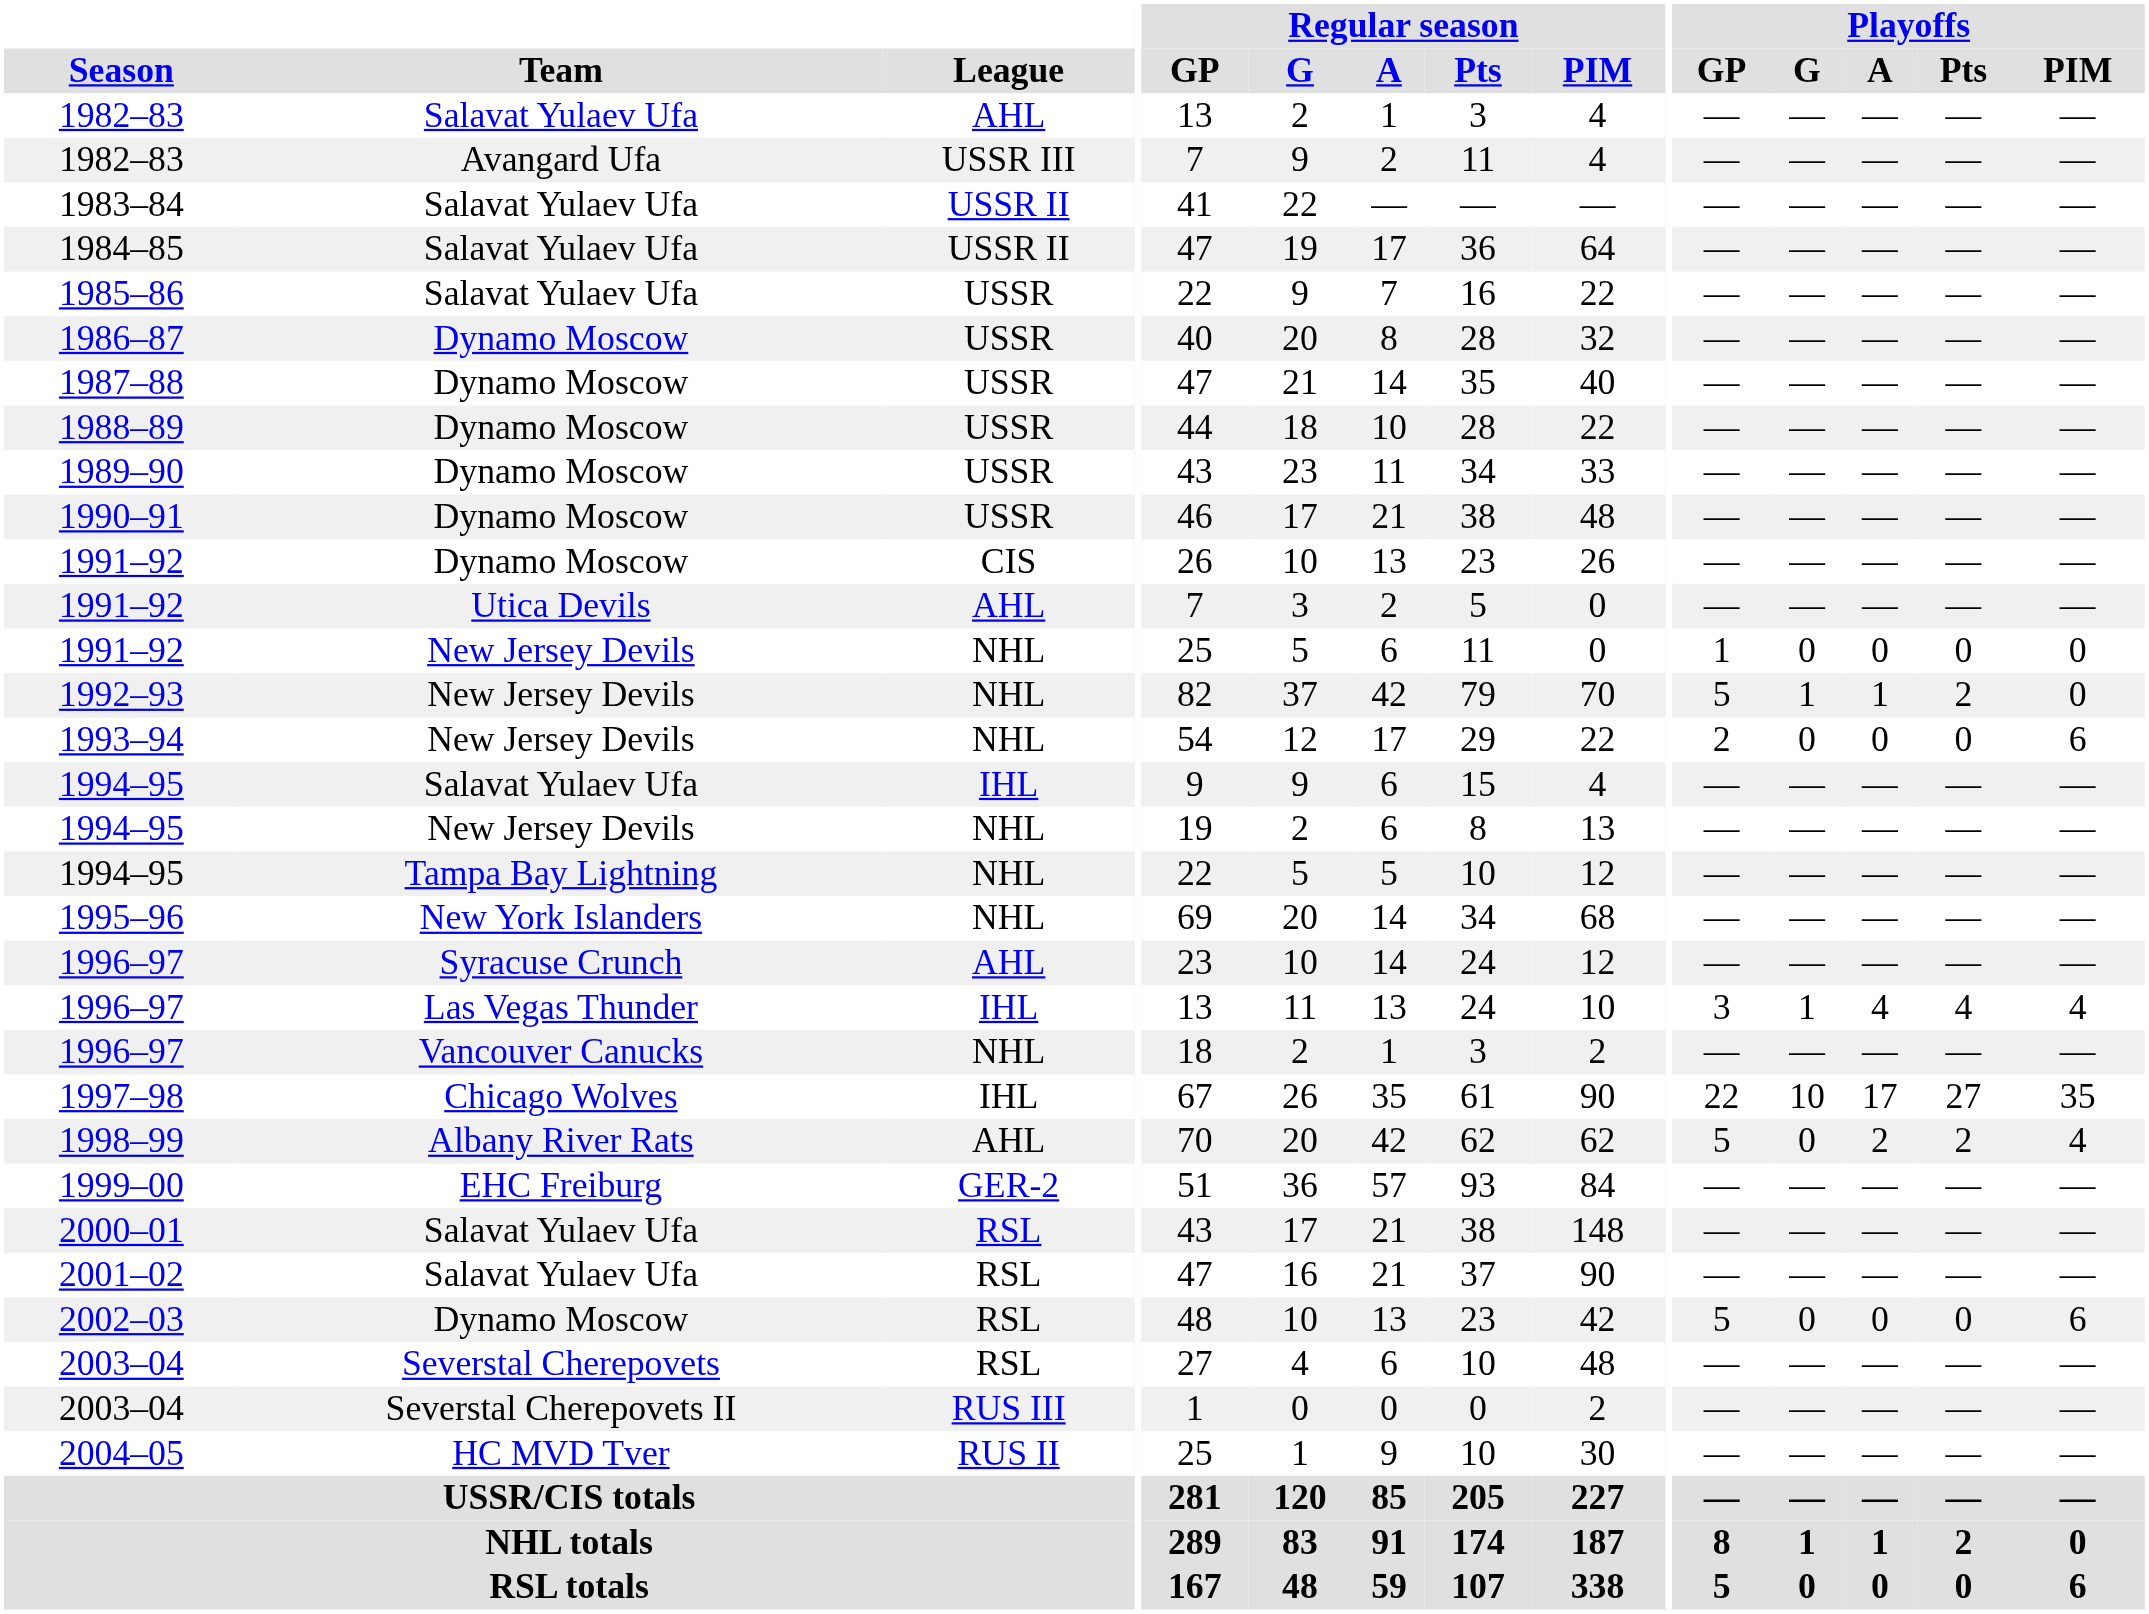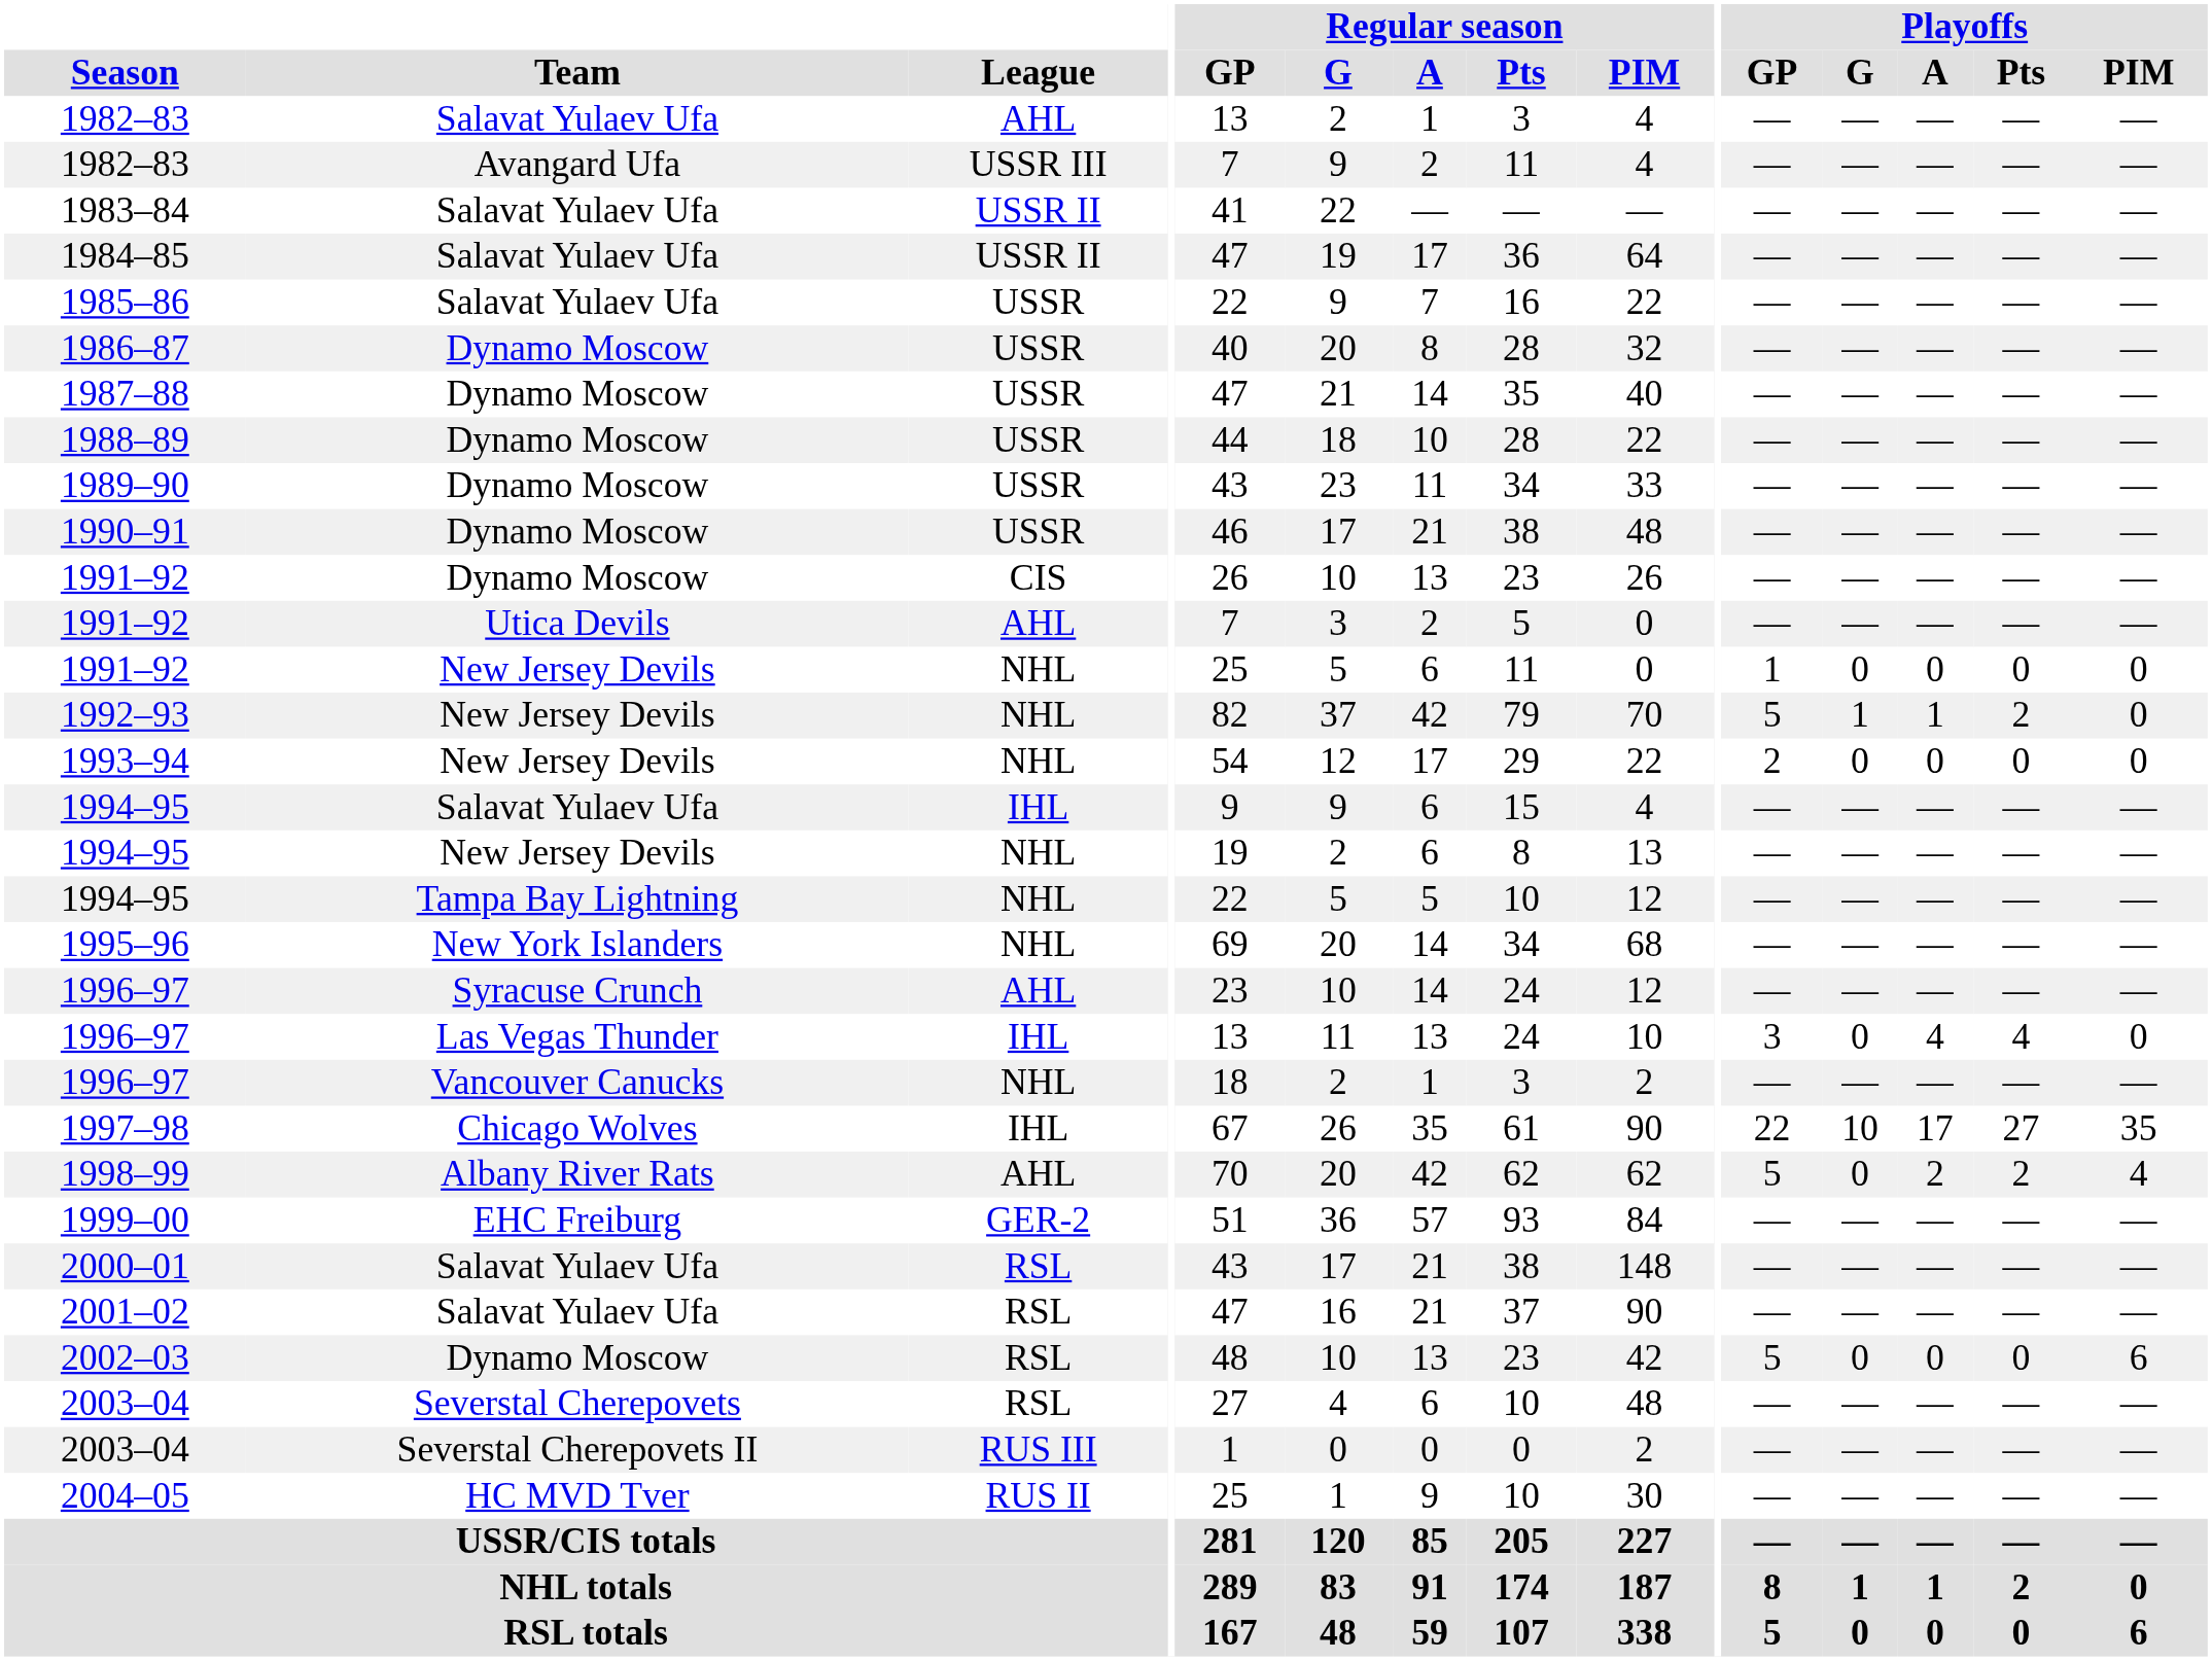1993–94 | Playoffs / PIM: 6 -> 0
1996–97 / Las Vegas Thunder | Playoffs / G: 1 -> 0
1996–97 / Las Vegas Thunder | Playoffs / PIM: 4 -> 0
